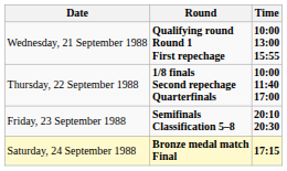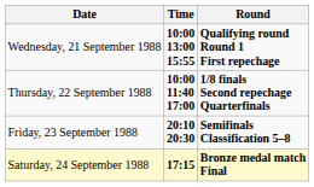columns swapped: Time <-> Round
